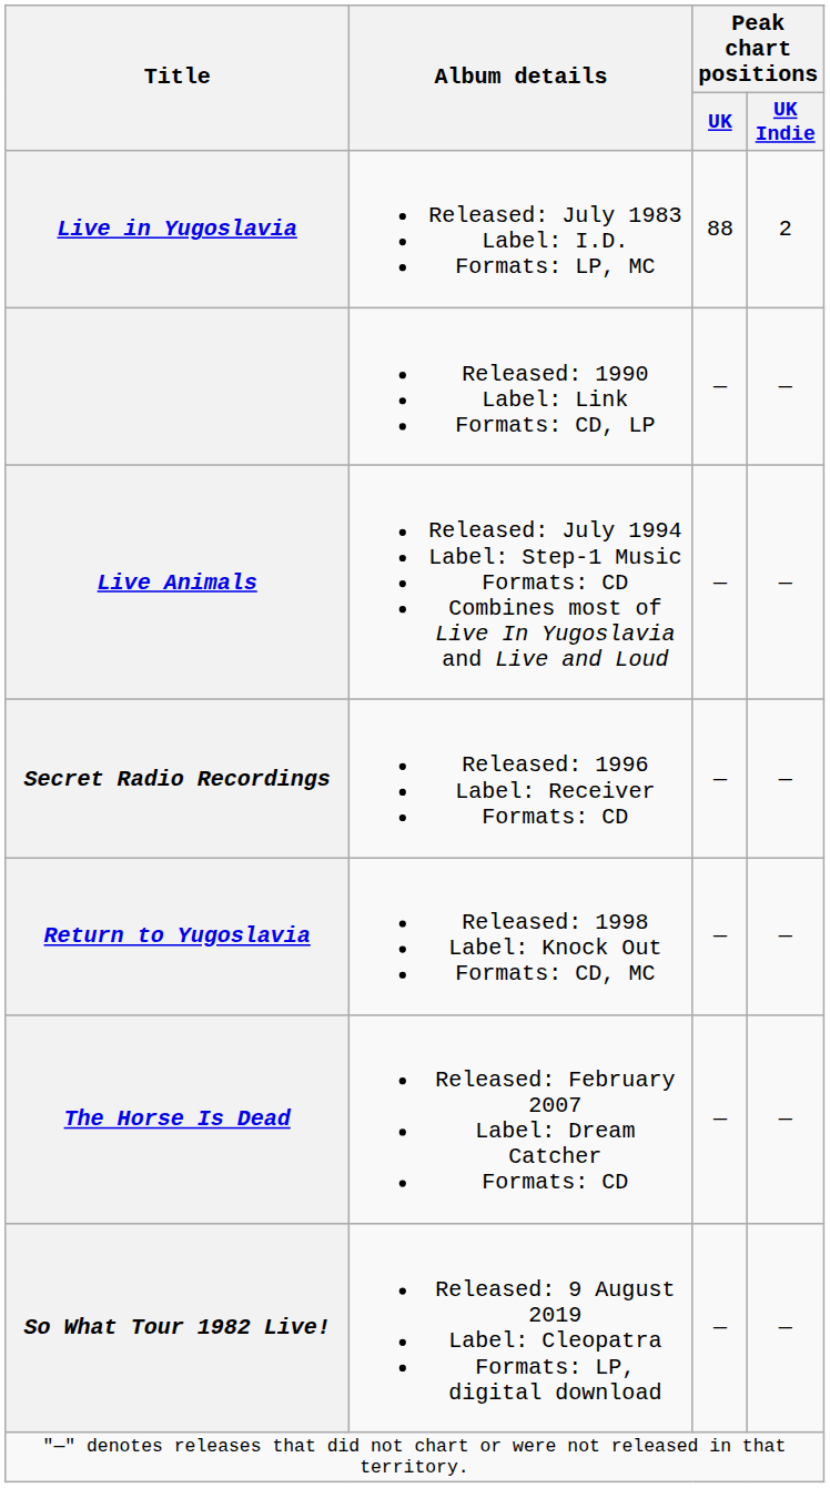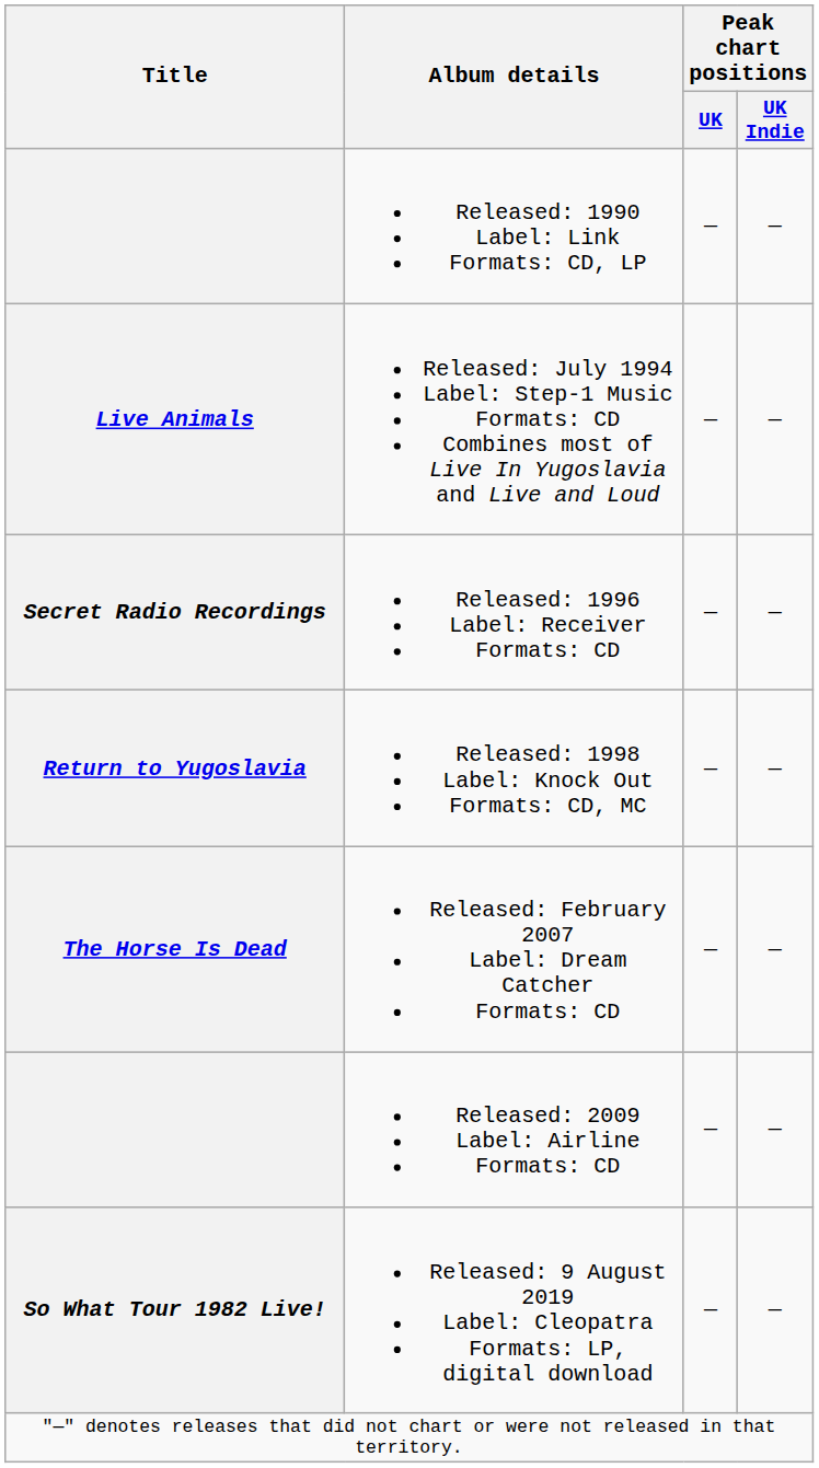- row: Live in Yugoslavia | Released: July 1983 Label: I.D. Formats: LP, MC | 88 | 2
+ row: Released: 2009 Label: Airline Formats: CD | — | —
